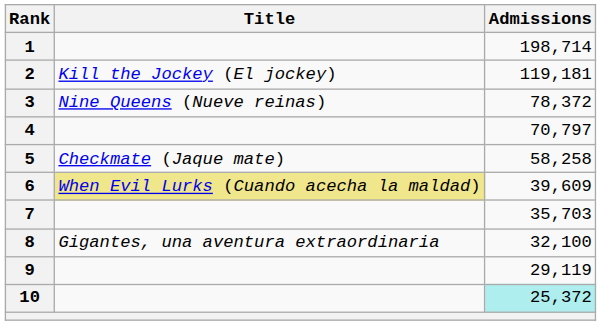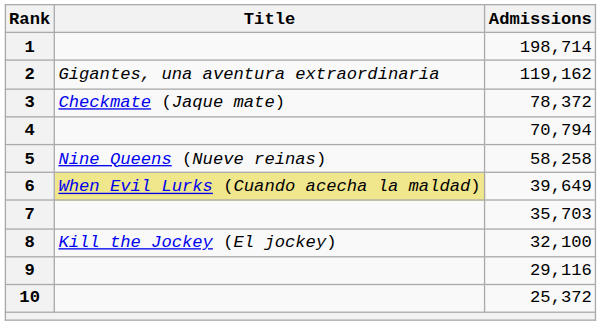2 | Title: Kill the Jockey (El jockey) -> Gigantes, una aventura extraordinaria
2 | Admissions: 119,181 -> 119,162
3 | Title: Nine Queens (Nueve reinas) -> Checkmate (Jaque mate)
4 | Admissions: 70,797 -> 70,794
5 | Title: Checkmate (Jaque mate) -> Nine Queens (Nueve reinas)
6 | Admissions: 39,609 -> 39,649
8 | Title: Gigantes, una aventura extraordinaria -> Kill the Jockey (El jockey)
9 | Admissions: 29,119 -> 29,116
10 | Admissions: paleturquoise background -> no background
